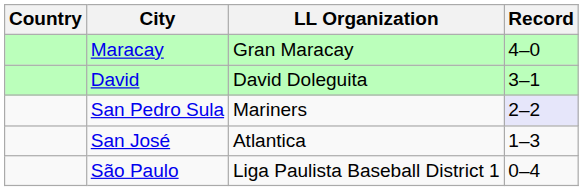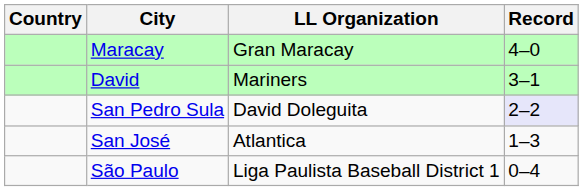David | LL Organization: David Doleguita -> Mariners
San Pedro Sula | LL Organization: Mariners -> David Doleguita
